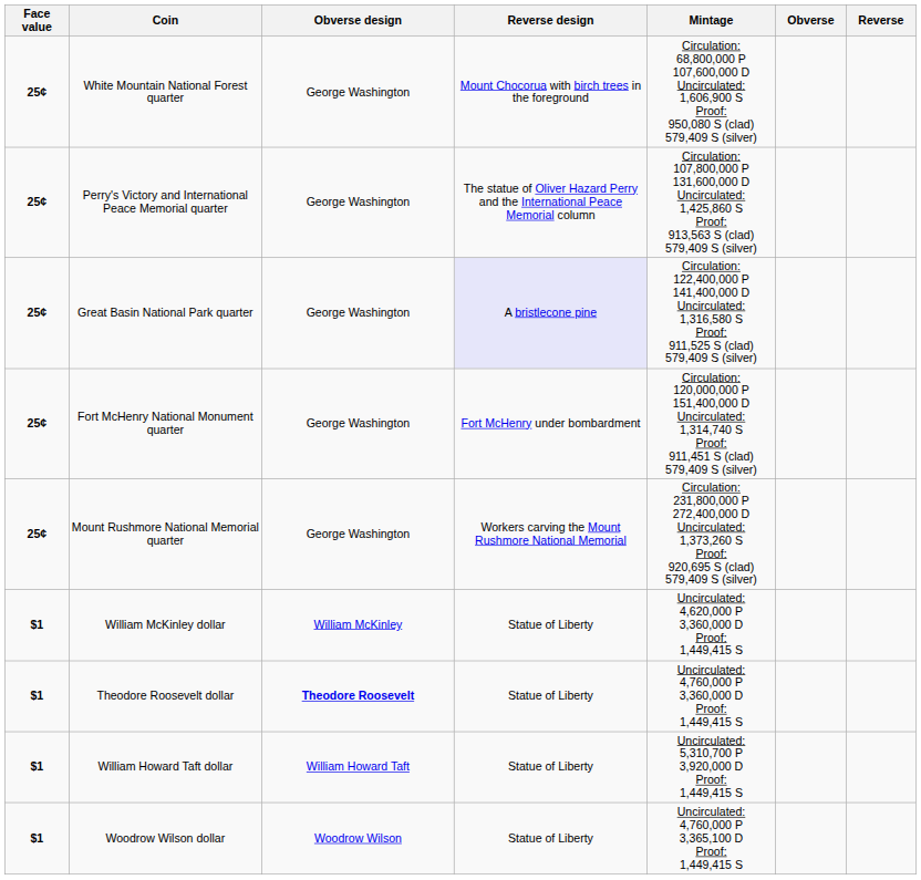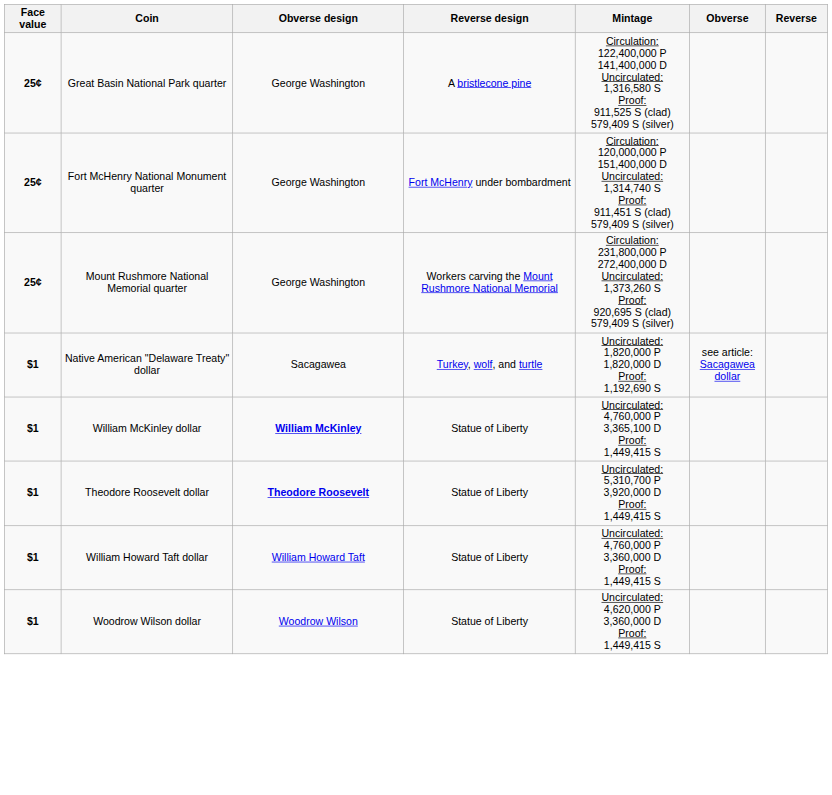- row: 25¢ | White Mountain National Forest quarter | George Washington | Mount Chocorua with birch trees in the foreground | Circulation: 68,800,000 P 107,600,000 D Uncirculated: 1,606,900 S Proof: 950,080 S (clad) 579,409 S (silver)
- row: 25¢ | Perry's Victory and International Peace Memorial quarter | George Washington | The statue of Oliver Hazard Perry and the International Peace Memorial column | Circulation: 107,800,000 P 131,600,000 D Uncirculated: 1,425,860 S Proof: 913,563 S (clad) 579,409 S (silver)
Great Basin National Park quarter | Reverse design: lavender background -> no background
+ row: $1 | Native American "Delaware Treaty" dollar | Sacagawea | Turkey, wolf, and turtle | Uncirculated: 1,820,000 P 1,820,000 D Proof: 1,192,690 S | see article: Sacagawea dollar
William McKinley dollar | Obverse design: normal -> bold
William McKinley dollar | Mintage: Uncirculated: 4,620,000 P 3,360,000 D Proof: 1,449,415 S -> Uncirculated: 4,760,000 P 3,365,100 D Proof: 1,449,415 S
Theodore Roosevelt dollar | Mintage: Uncirculated: 4,760,000 P 3,360,000 D Proof: 1,449,415 S -> Uncirculated: 5,310,700 P 3,920,000 D Proof: 1,449,415 S
William Howard Taft dollar | Mintage: Uncirculated: 5,310,700 P 3,920,000 D Proof: 1,449,415 S -> Uncirculated: 4,760,000 P 3,360,000 D Proof: 1,449,415 S
Woodrow Wilson dollar | Mintage: Uncirculated: 4,760,000 P 3,365,100 D Proof: 1,449,415 S -> Uncirculated: 4,620,000 P 3,360,000 D Proof: 1,449,415 S
